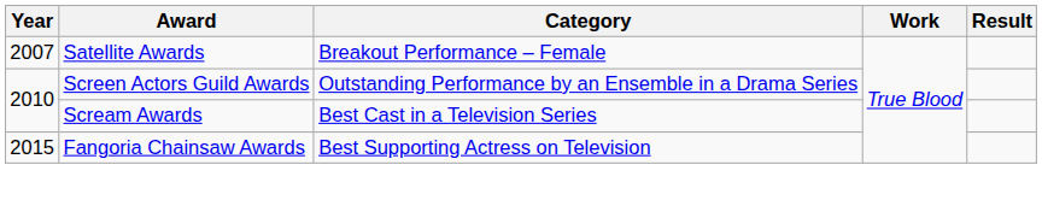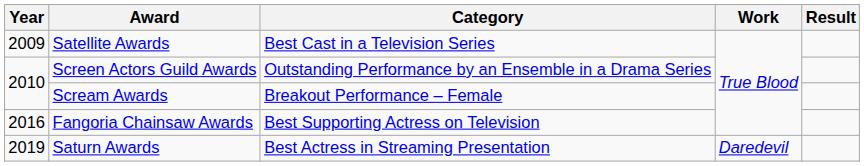Satellite Awards | Year: 2007 -> 2009
Satellite Awards | Category: Breakout Performance – Female -> Best Cast in a Television Series
Scream Awards | Category: Best Cast in a Television Series -> Breakout Performance – Female
Fangoria Chainsaw Awards | Year: 2015 -> 2016
+ row: 2019 | Saturn Awards | Best Actress in Streaming Presentation | Daredevil
